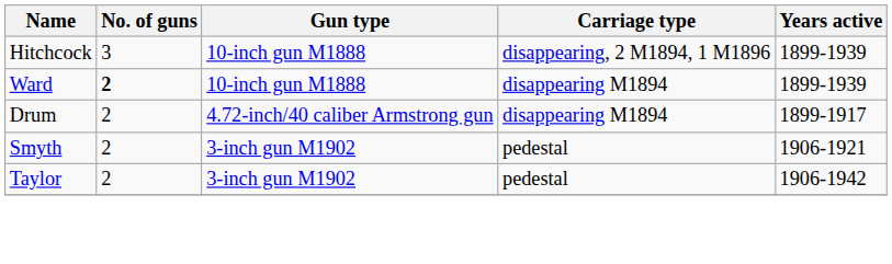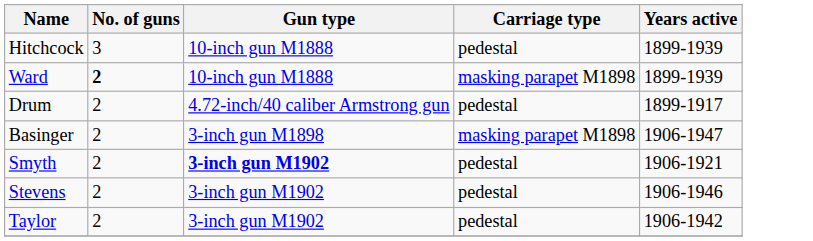Hitchcock | Carriage type: disappearing, 2 M1894, 1 M1896 -> pedestal
Ward | Carriage type: disappearing M1894 -> masking parapet M1898
Drum | Carriage type: disappearing M1894 -> pedestal
+ row: Basinger | 2 | 3-inch gun M1898 | masking parapet M1898 | 1906-1947
Smyth | Gun type: normal -> bold
+ row: Stevens | 2 | 3-inch gun M1902 | pedestal | 1906-1946
